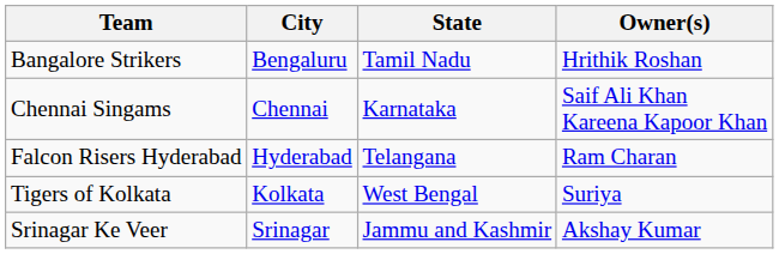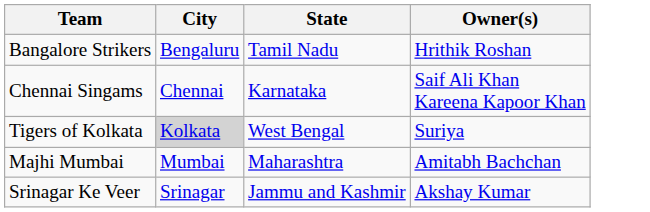- row: Falcon Risers Hyderabad | Hyderabad | Telangana | Ram Charan
Tigers of Kolkata | City: no background -> lightgrey background
+ row: Majhi Mumbai | Mumbai | Maharashtra | Amitabh Bachchan
